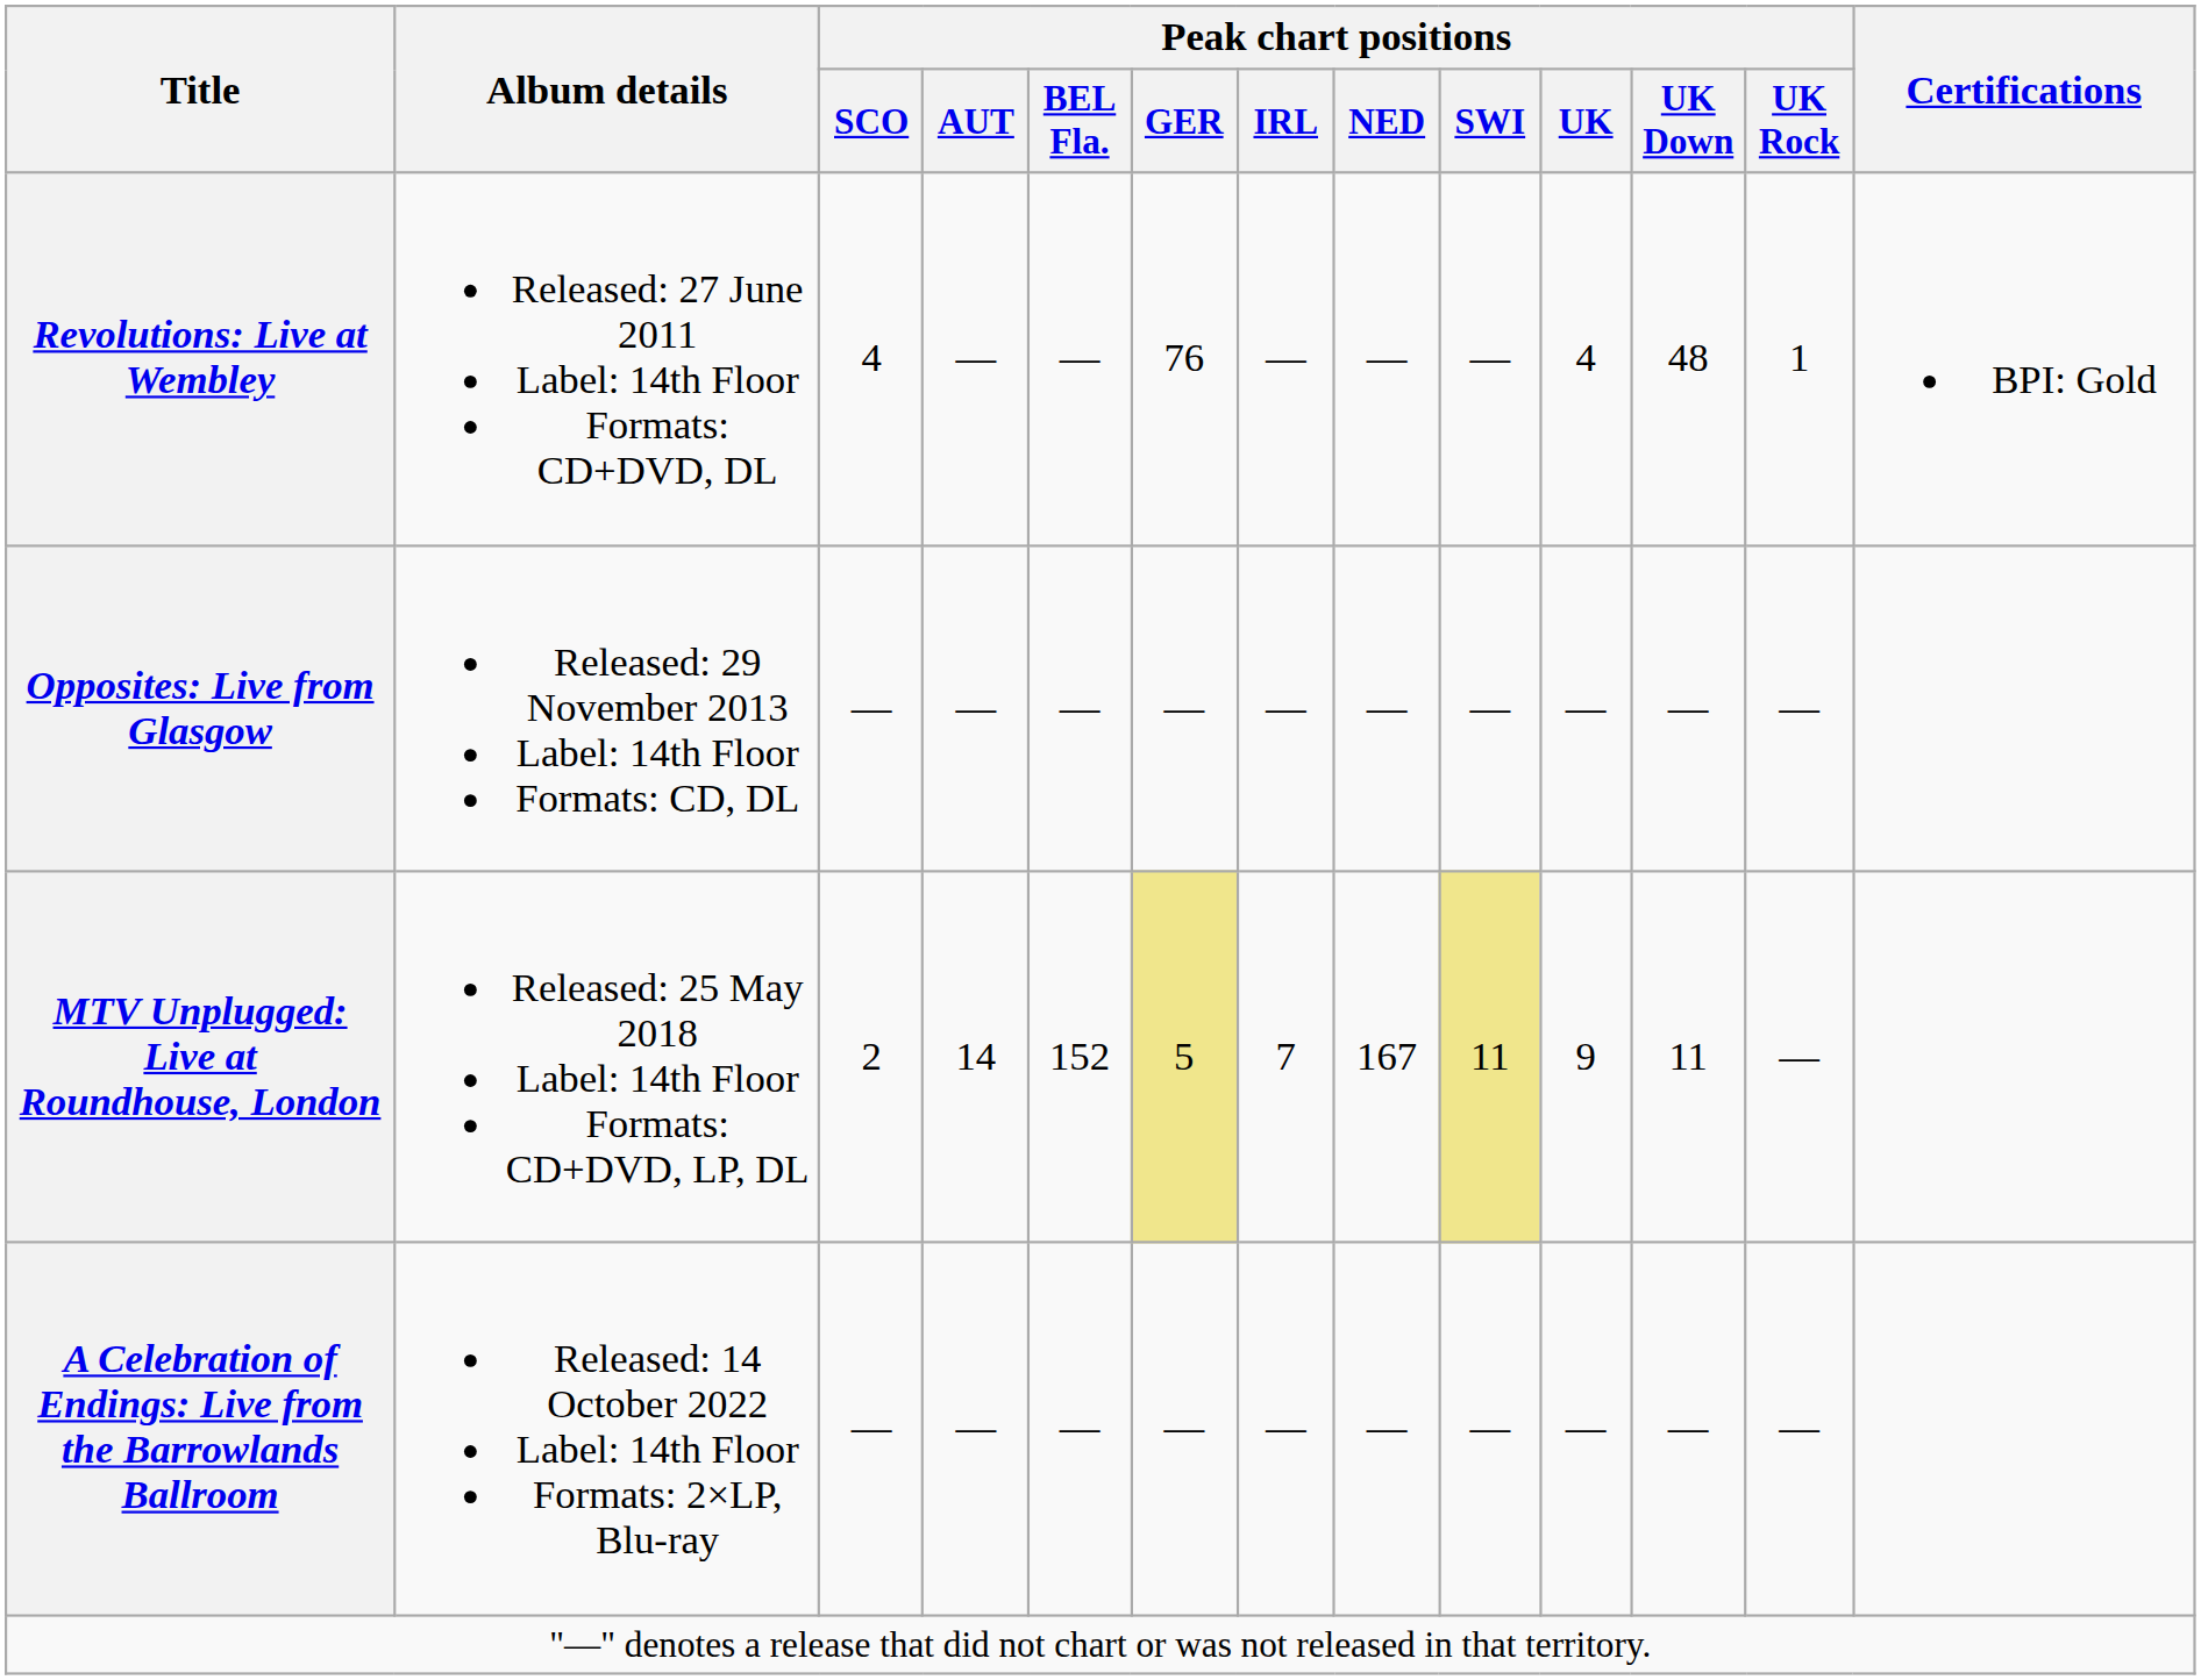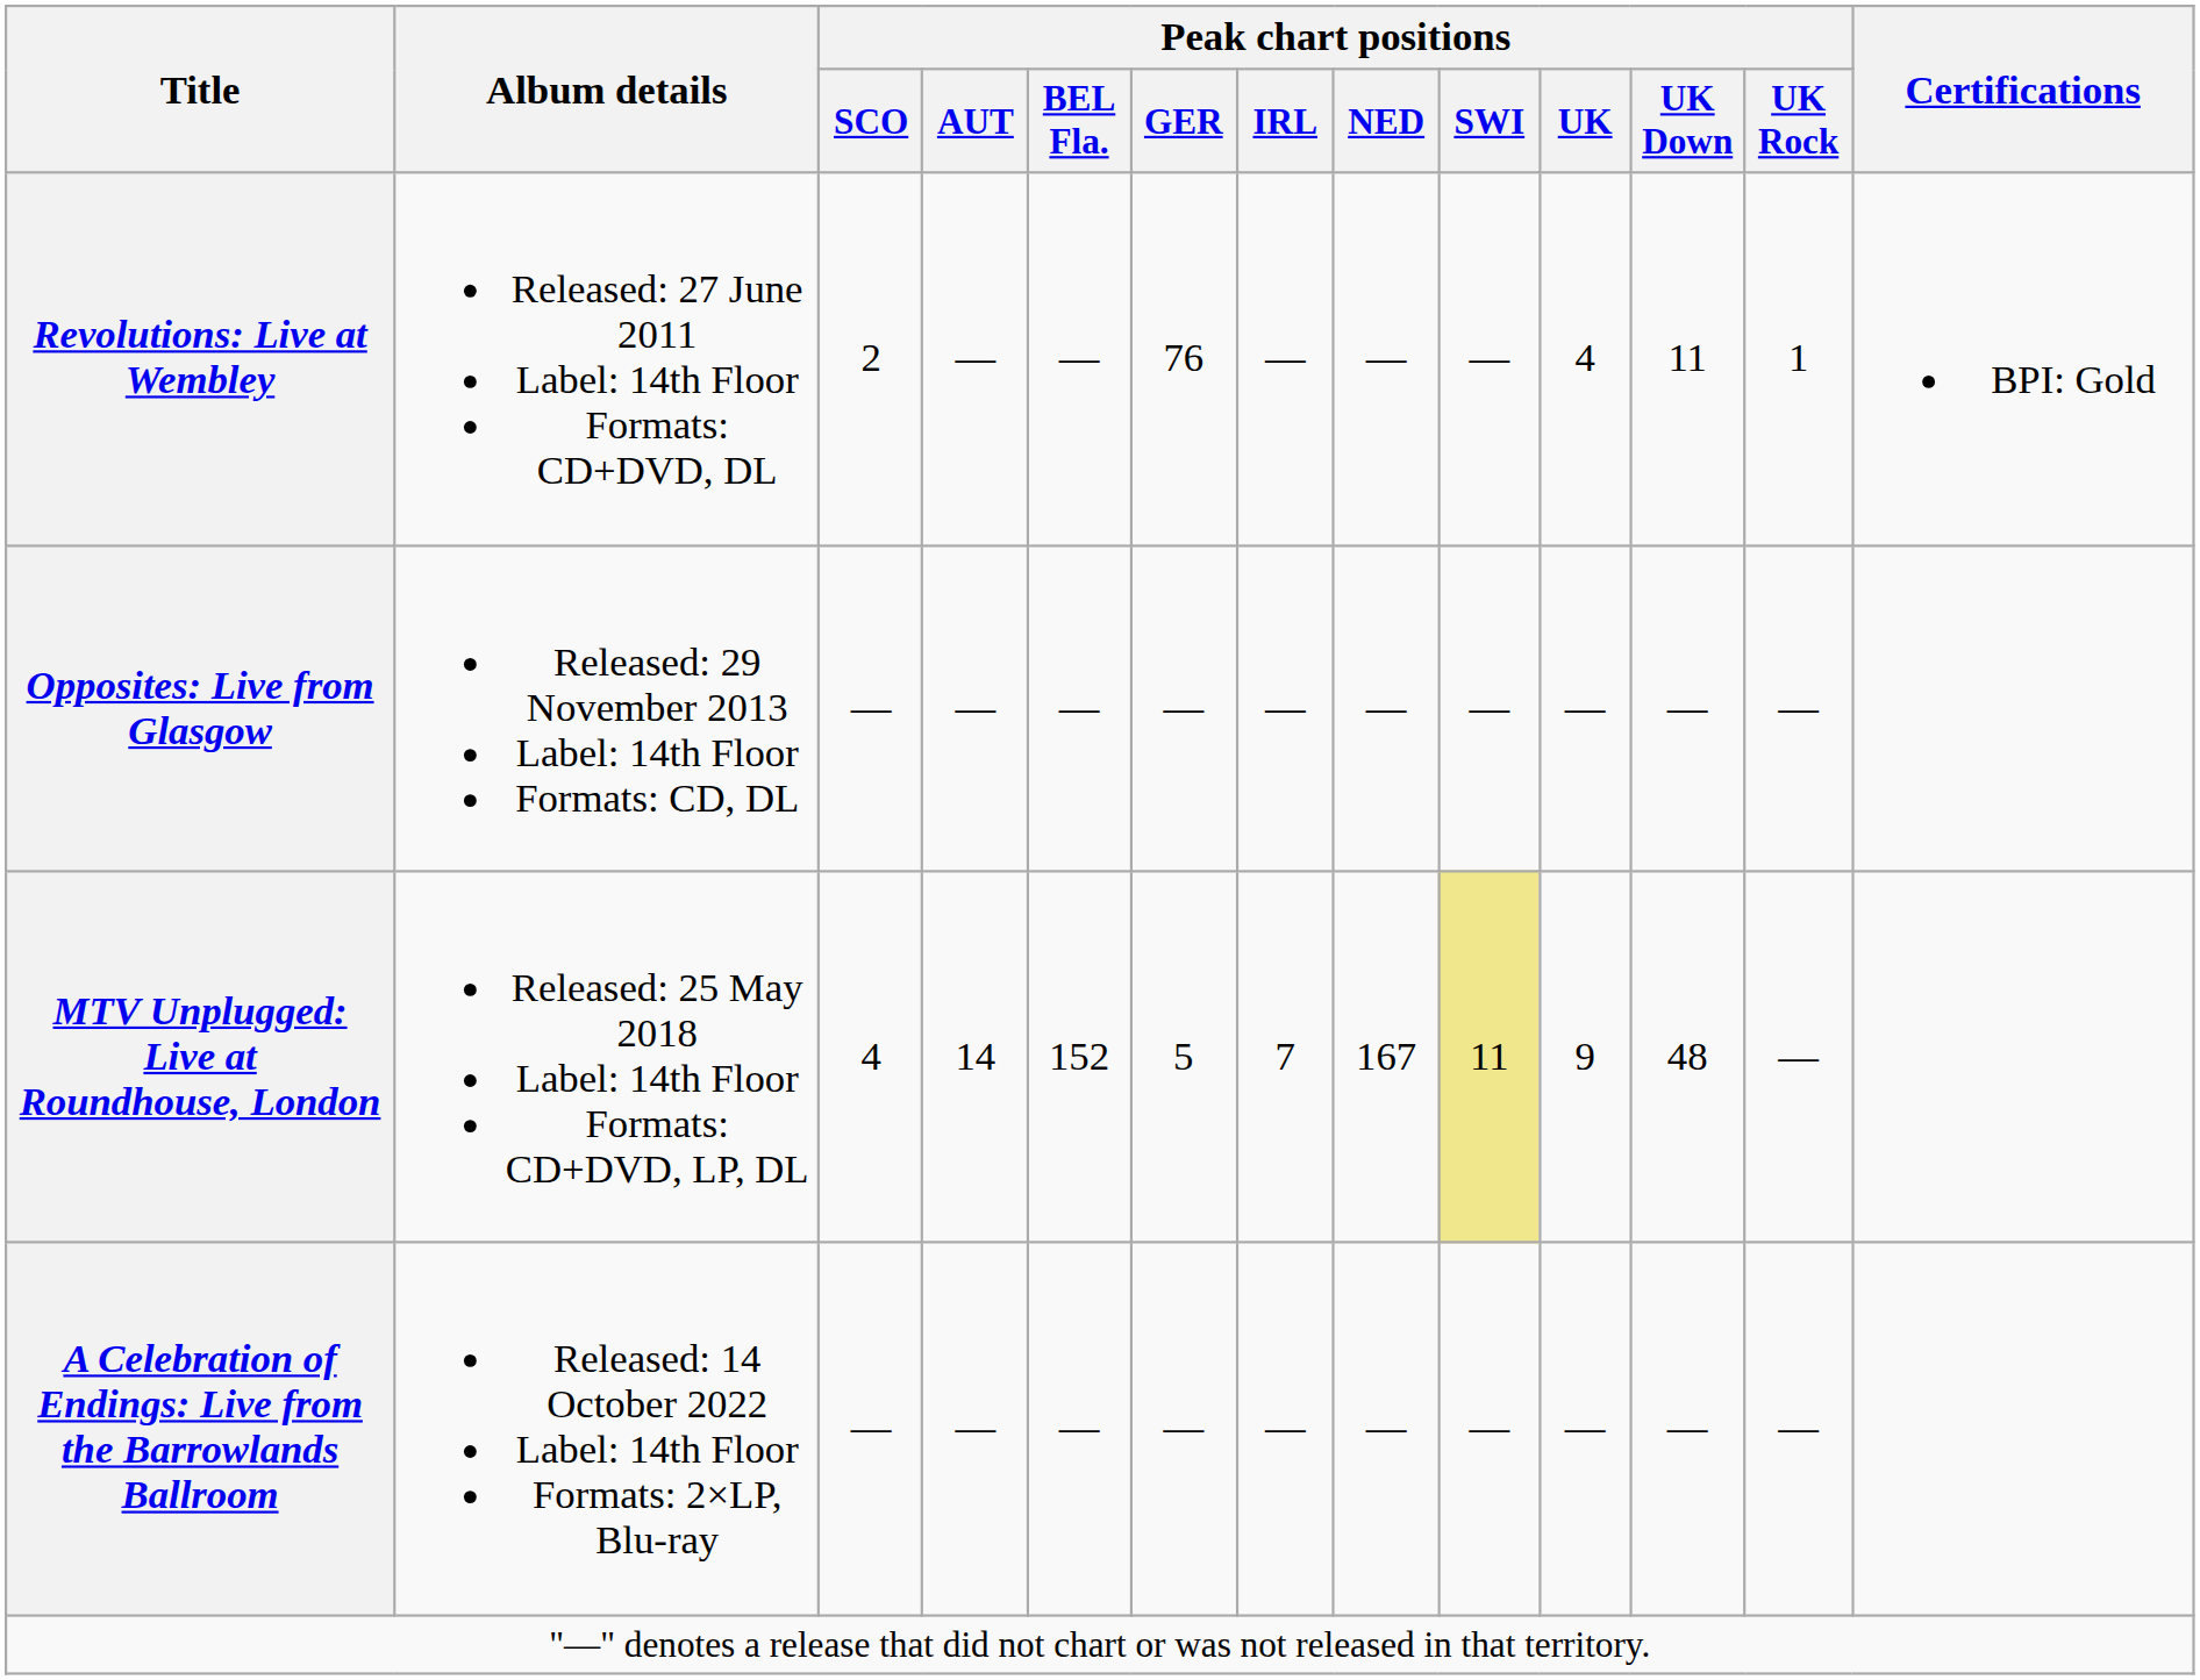Revolutions: Live at Wembley | Peak chart positions / SCO: 4 -> 2
Revolutions: Live at Wembley | Peak chart positions / UK Down: 48 -> 11
MTV Unplugged: Live at Roundhouse, London | Peak chart positions / SCO: 2 -> 4
MTV Unplugged: Live at Roundhouse, London | Peak chart positions / GER: khaki background -> no background
MTV Unplugged: Live at Roundhouse, London | Peak chart positions / UK Down: 11 -> 48
